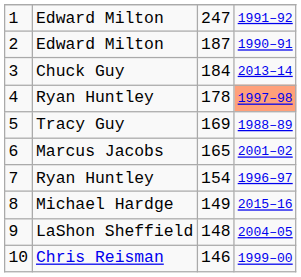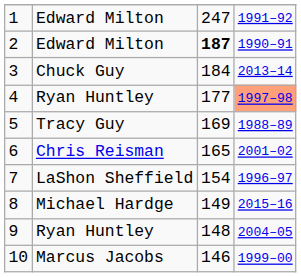2 | column 3: normal -> bold
4 | column 3: 178 -> 177
6 | column 2: Marcus Jacobs -> Chris Reisman
7 | column 2: Ryan Huntley -> LaShon Sheffield
9 | column 2: LaShon Sheffield -> Ryan Huntley
10 | column 2: Chris Reisman -> Marcus Jacobs
